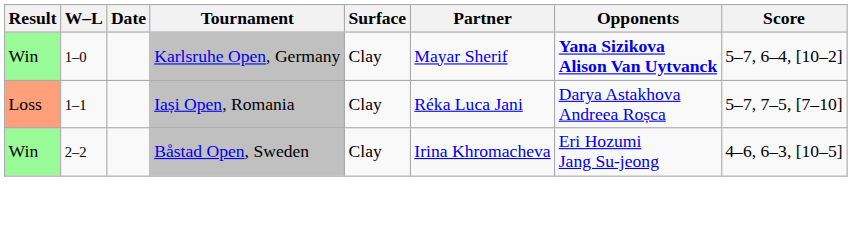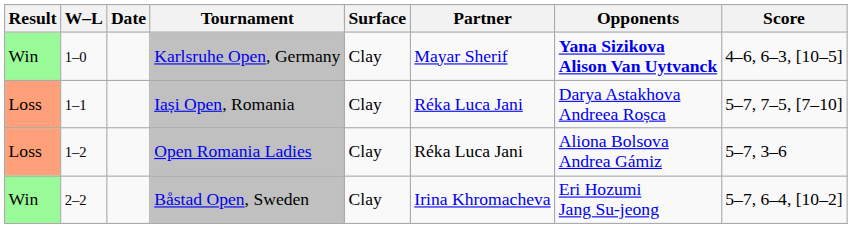Karlsruhe Open, Germany | Score: 5–7, 6–4, [10–2] -> 4–6, 6–3, [10–5]
+ row: Loss | 1–2 | Open Romania Ladies | Clay | Réka Luca Jani | Aliona Bolsova Andrea Gámiz | 5–7, 3–6
Båstad Open, Sweden | Score: 4–6, 6–3, [10–5] -> 5–7, 6–4, [10–2]
